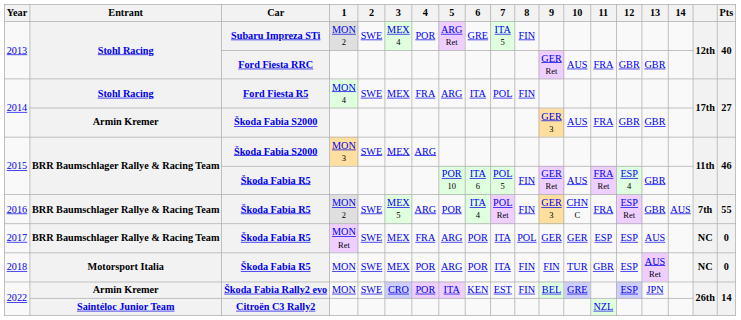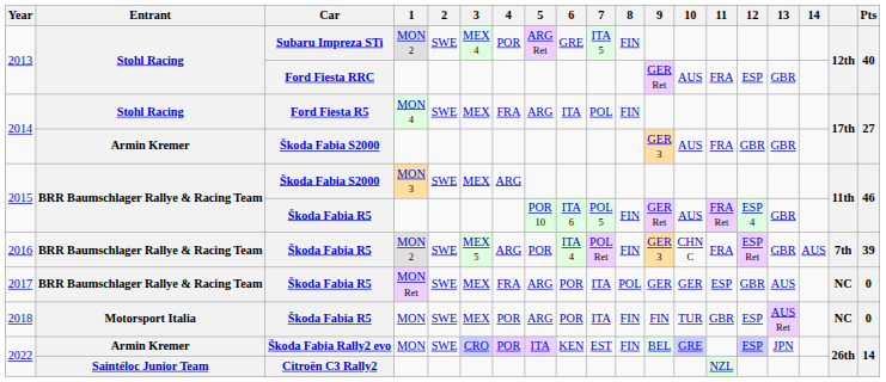2013 / Ford Fiesta RRC | 12: GBR -> ESP
2016 | Pts: 55 -> 39
2017 | 12: ESP -> GBR
